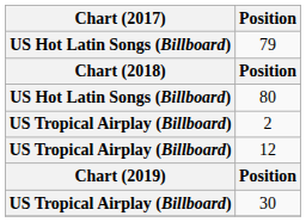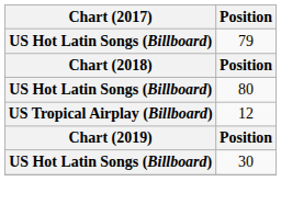- row: US Tropical Airplay (Billboard) | 2
30 | Chart (2017): US Tropical Airplay (Billboard) -> US Hot Latin Songs (Billboard)
